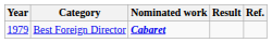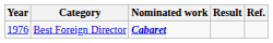Best Foreign Director | Year: 1979 -> 1976
